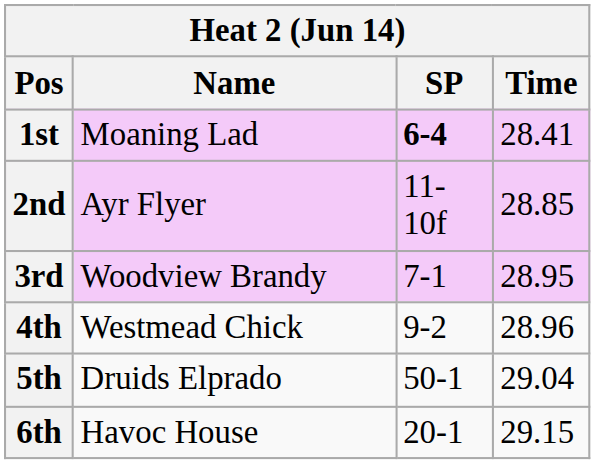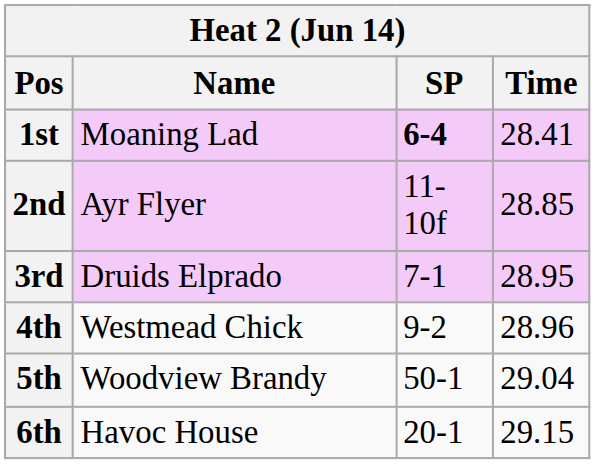3rd | Name: Woodview Brandy -> Druids Elprado
5th | Name: Druids Elprado -> Woodview Brandy
